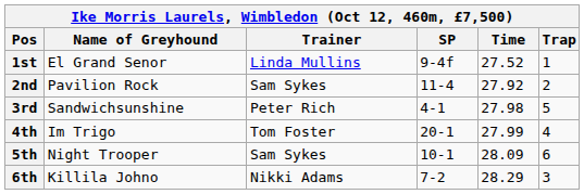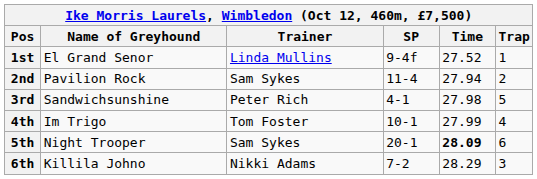2nd | Time: 27.92 -> 27.94
4th | SP: 20-1 -> 10-1
5th | SP: 10-1 -> 20-1
5th | Time: normal -> bold
